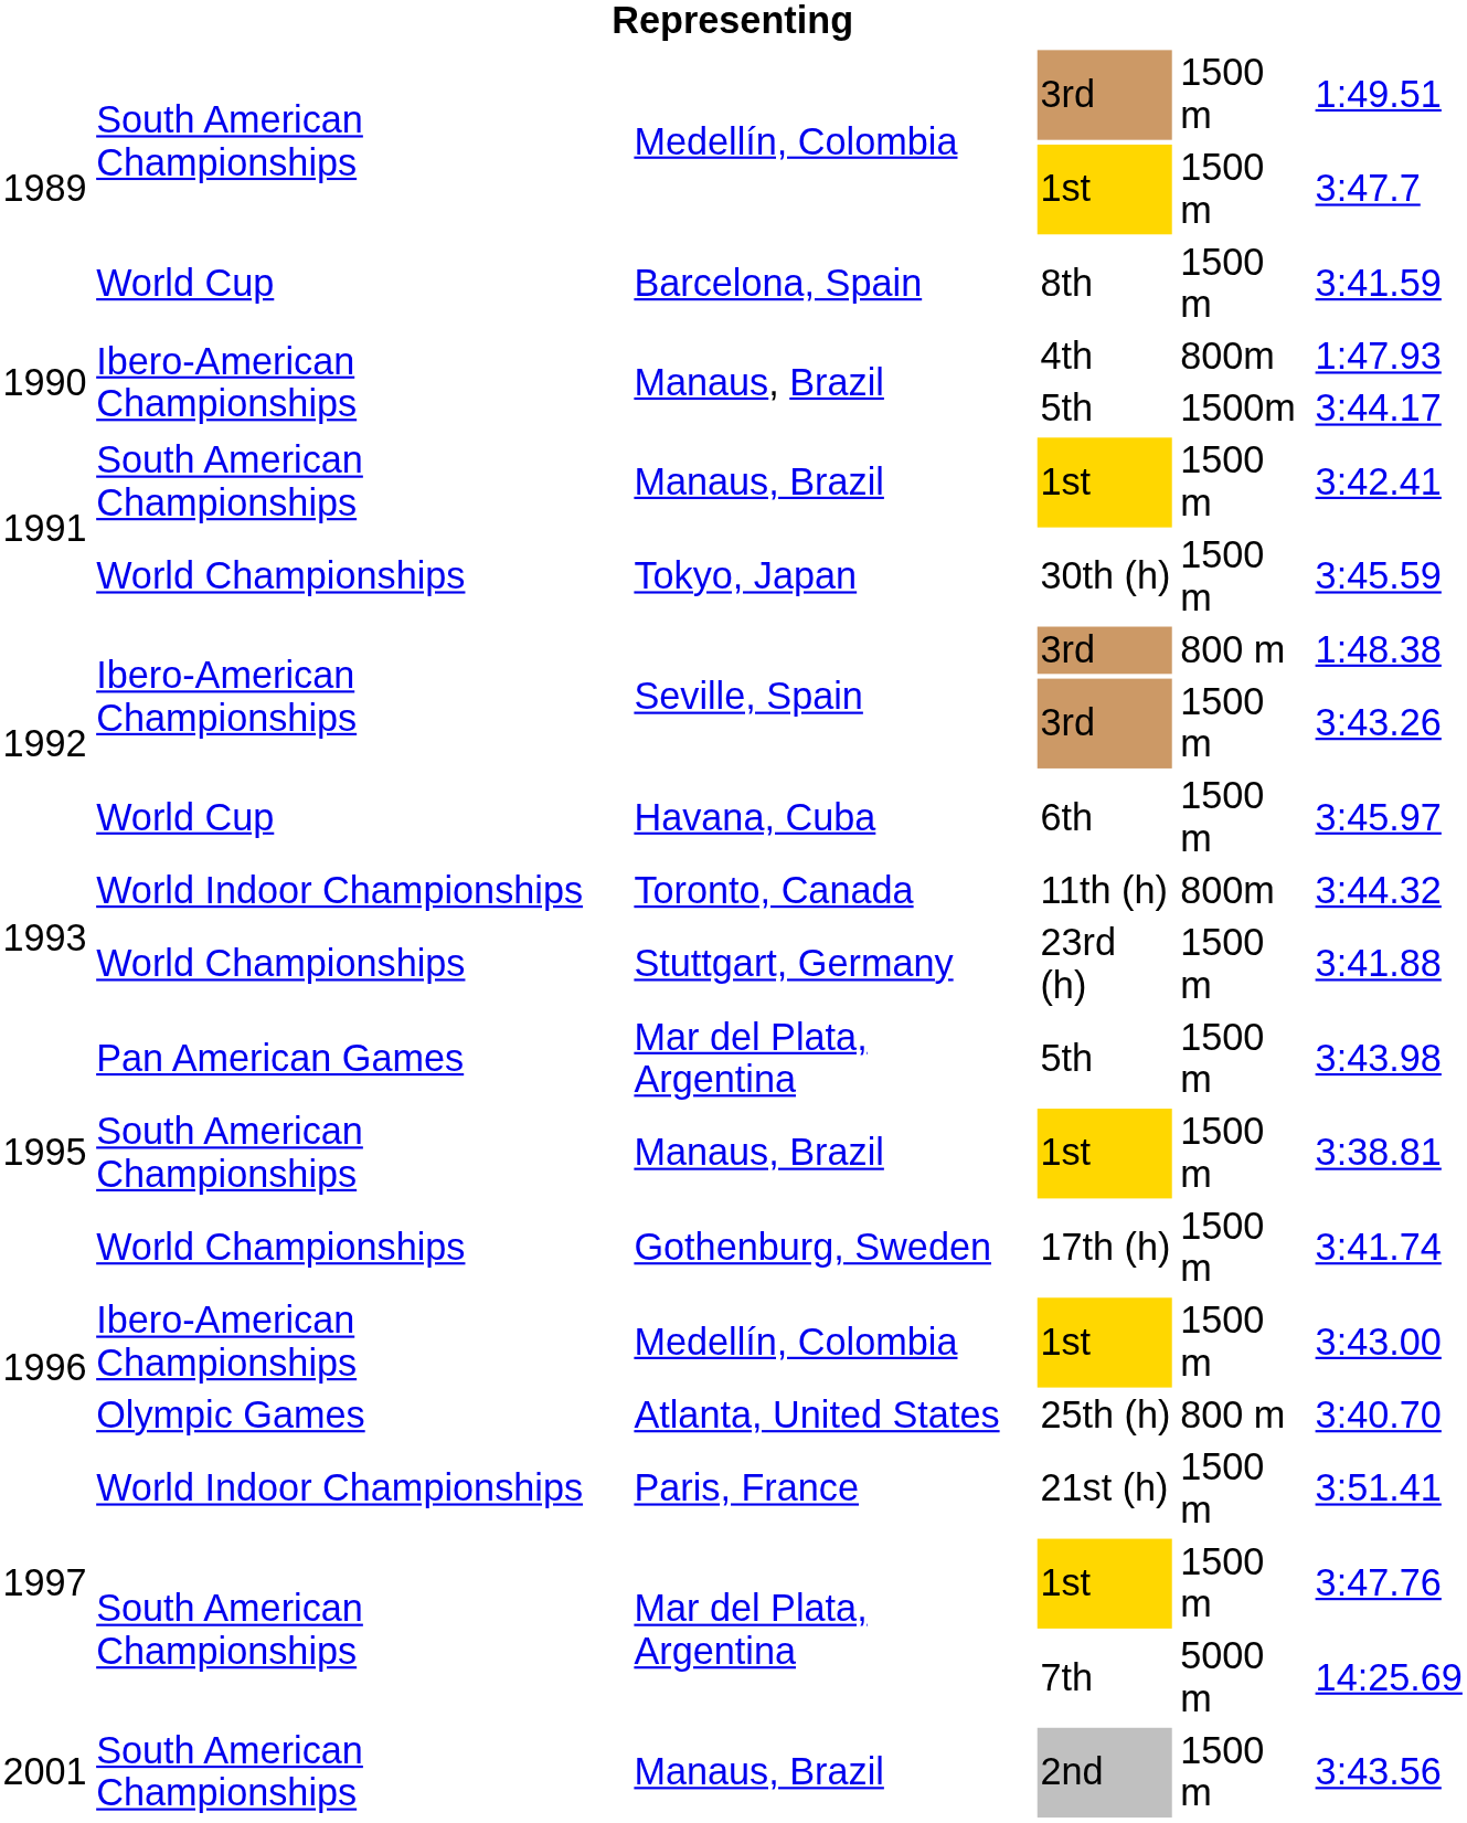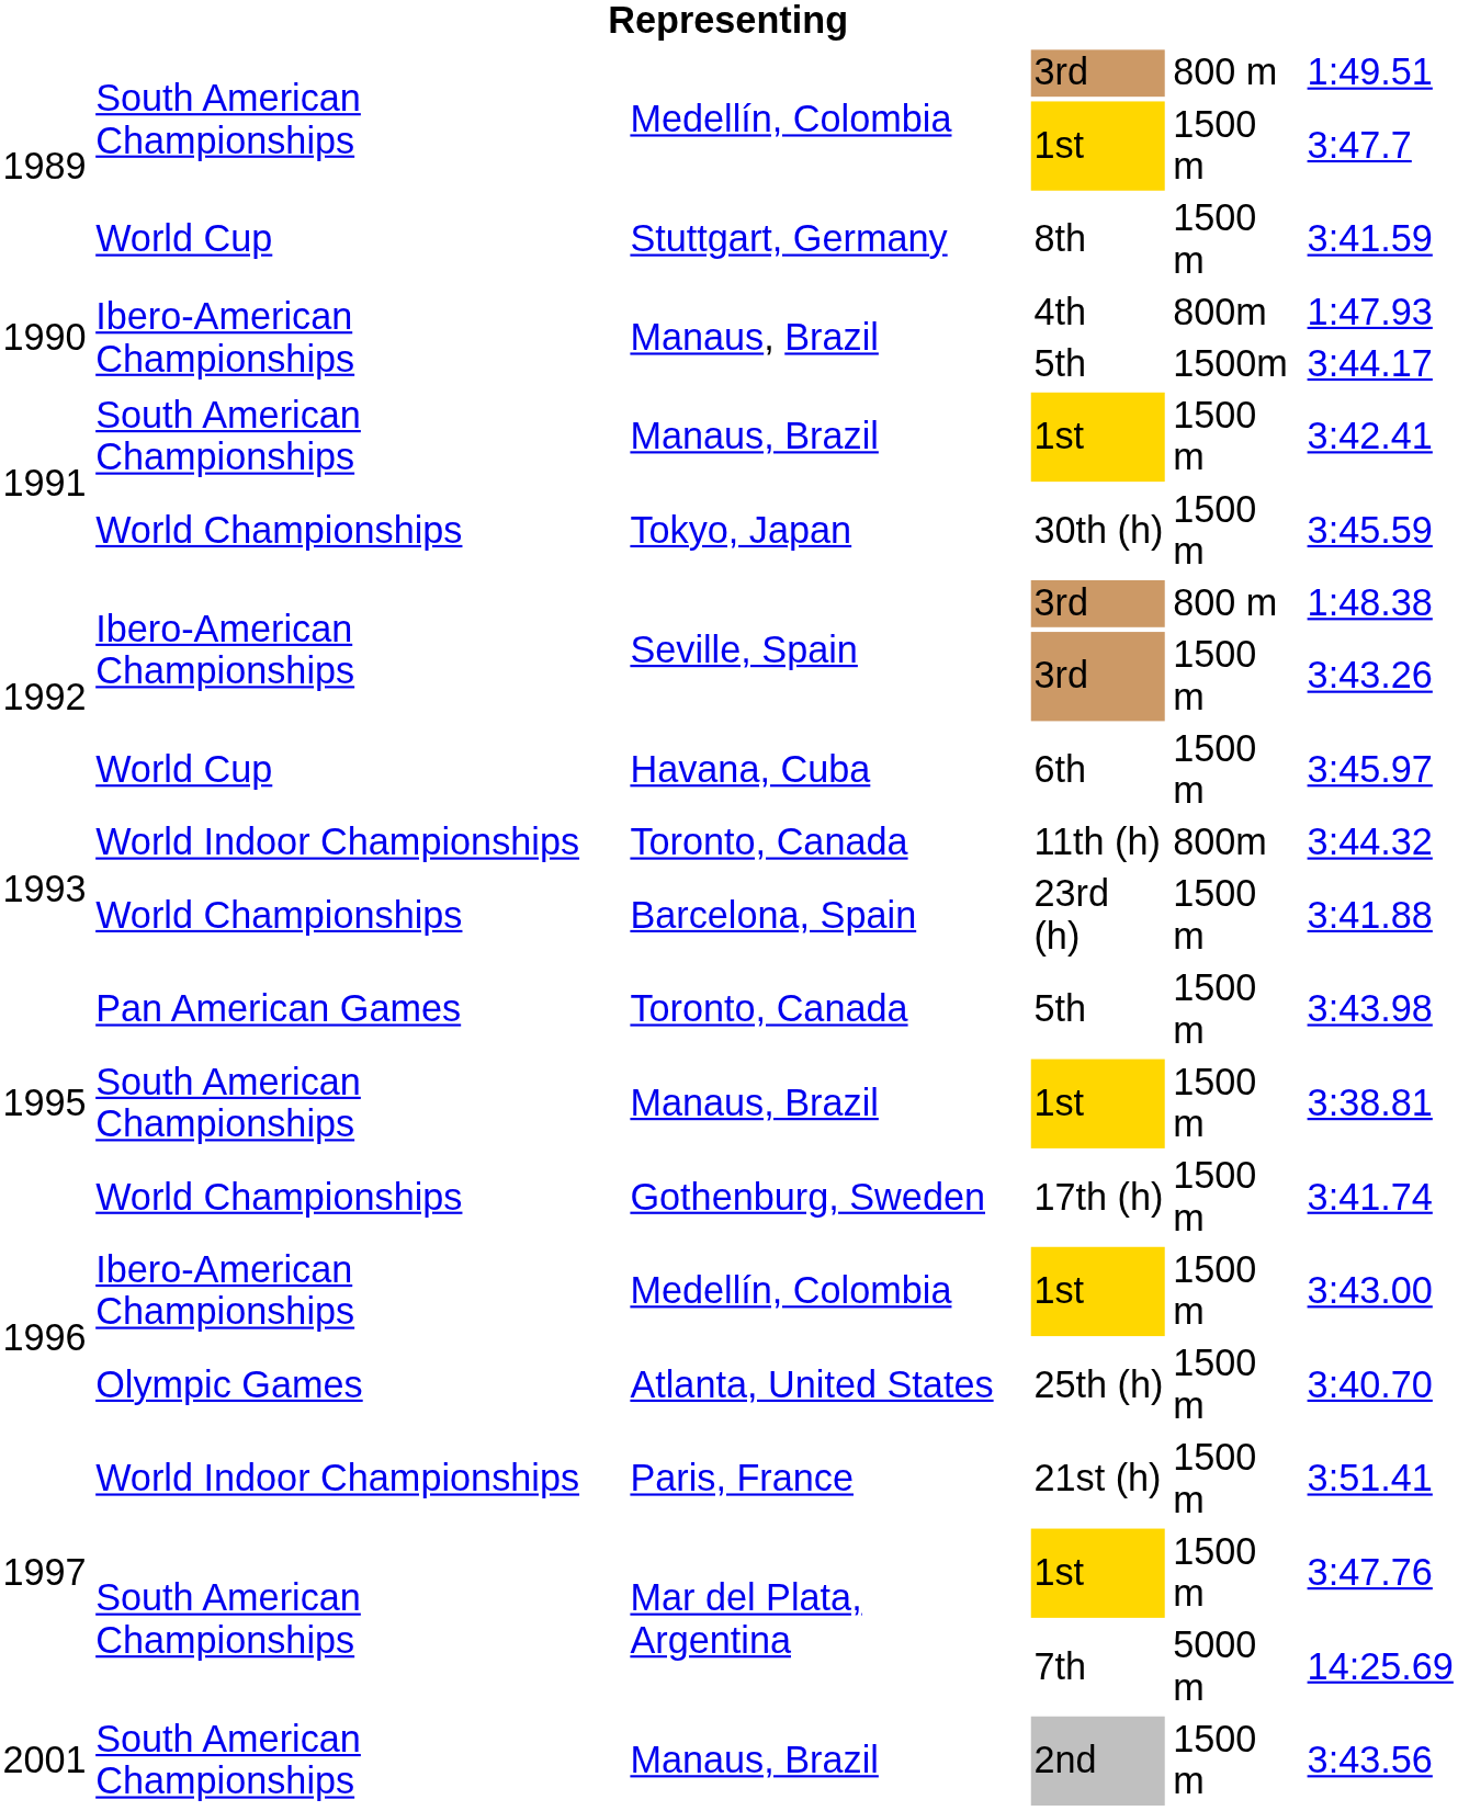1989 / 3rd | column 5: 1500 m -> 800 m
8th | column 3: Barcelona, Spain -> Stuttgart, Germany
23rd (h) | column 3: Stuttgart, Germany -> Barcelona, Spain
1995 / 5th | column 3: Mar del Plata, Argentina -> Toronto, Canada
25th (h) | column 5: 800 m -> 1500 m
